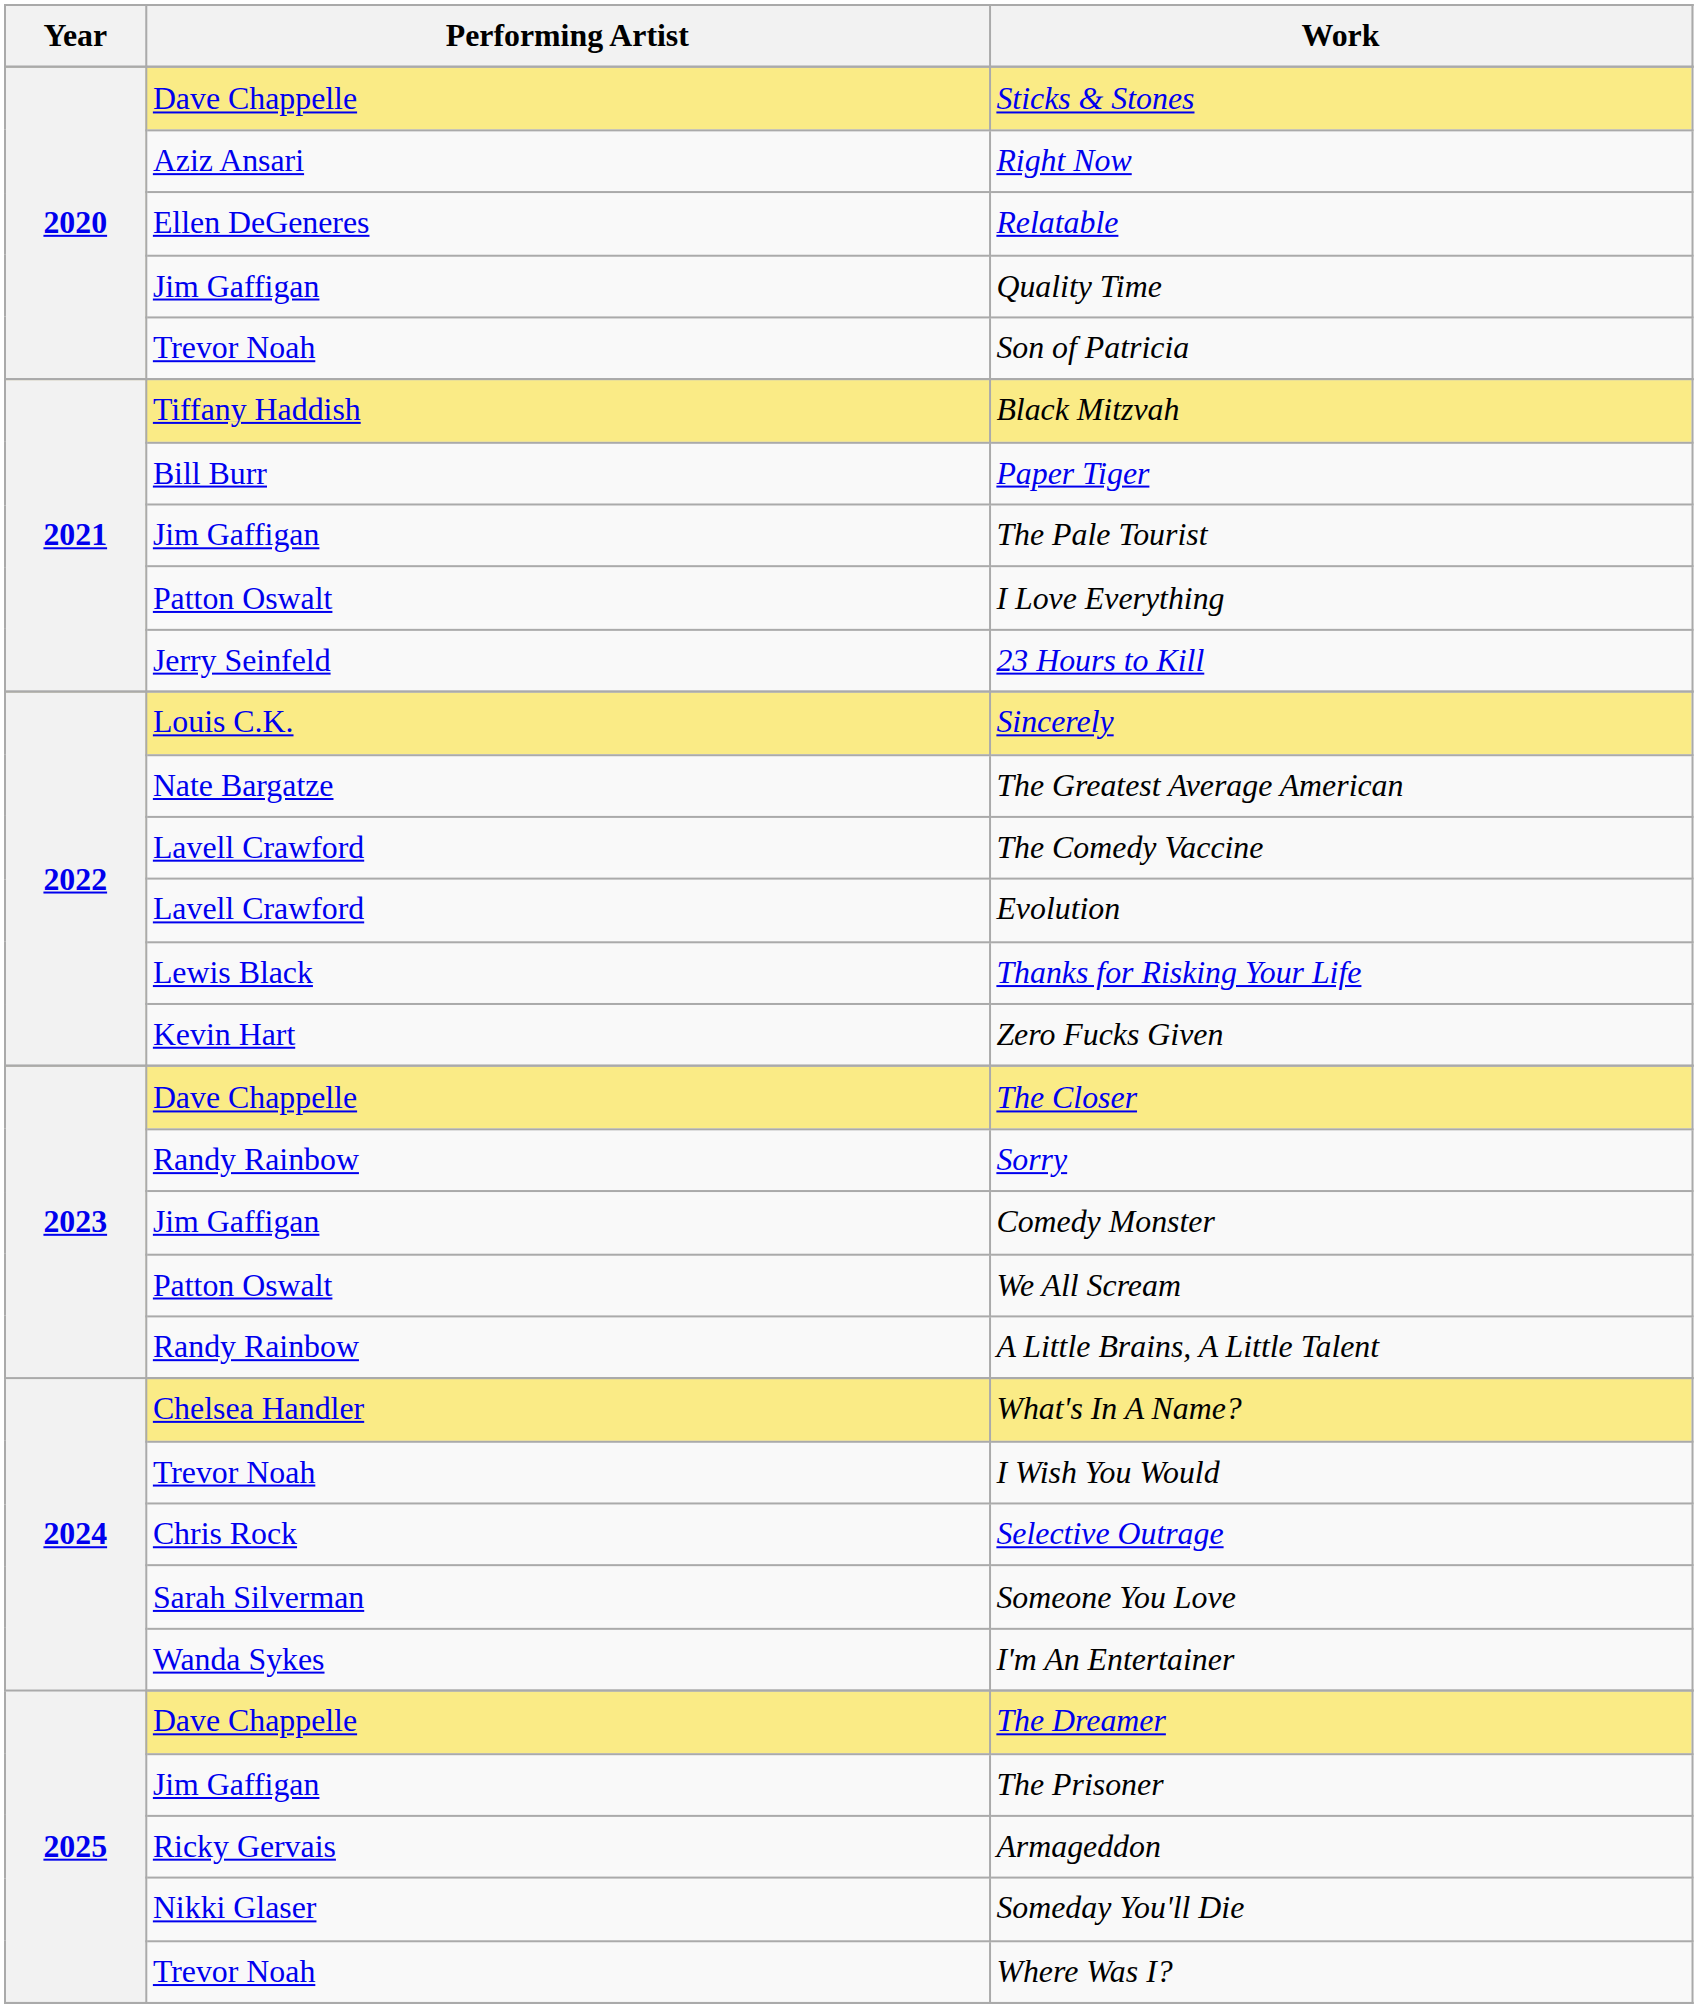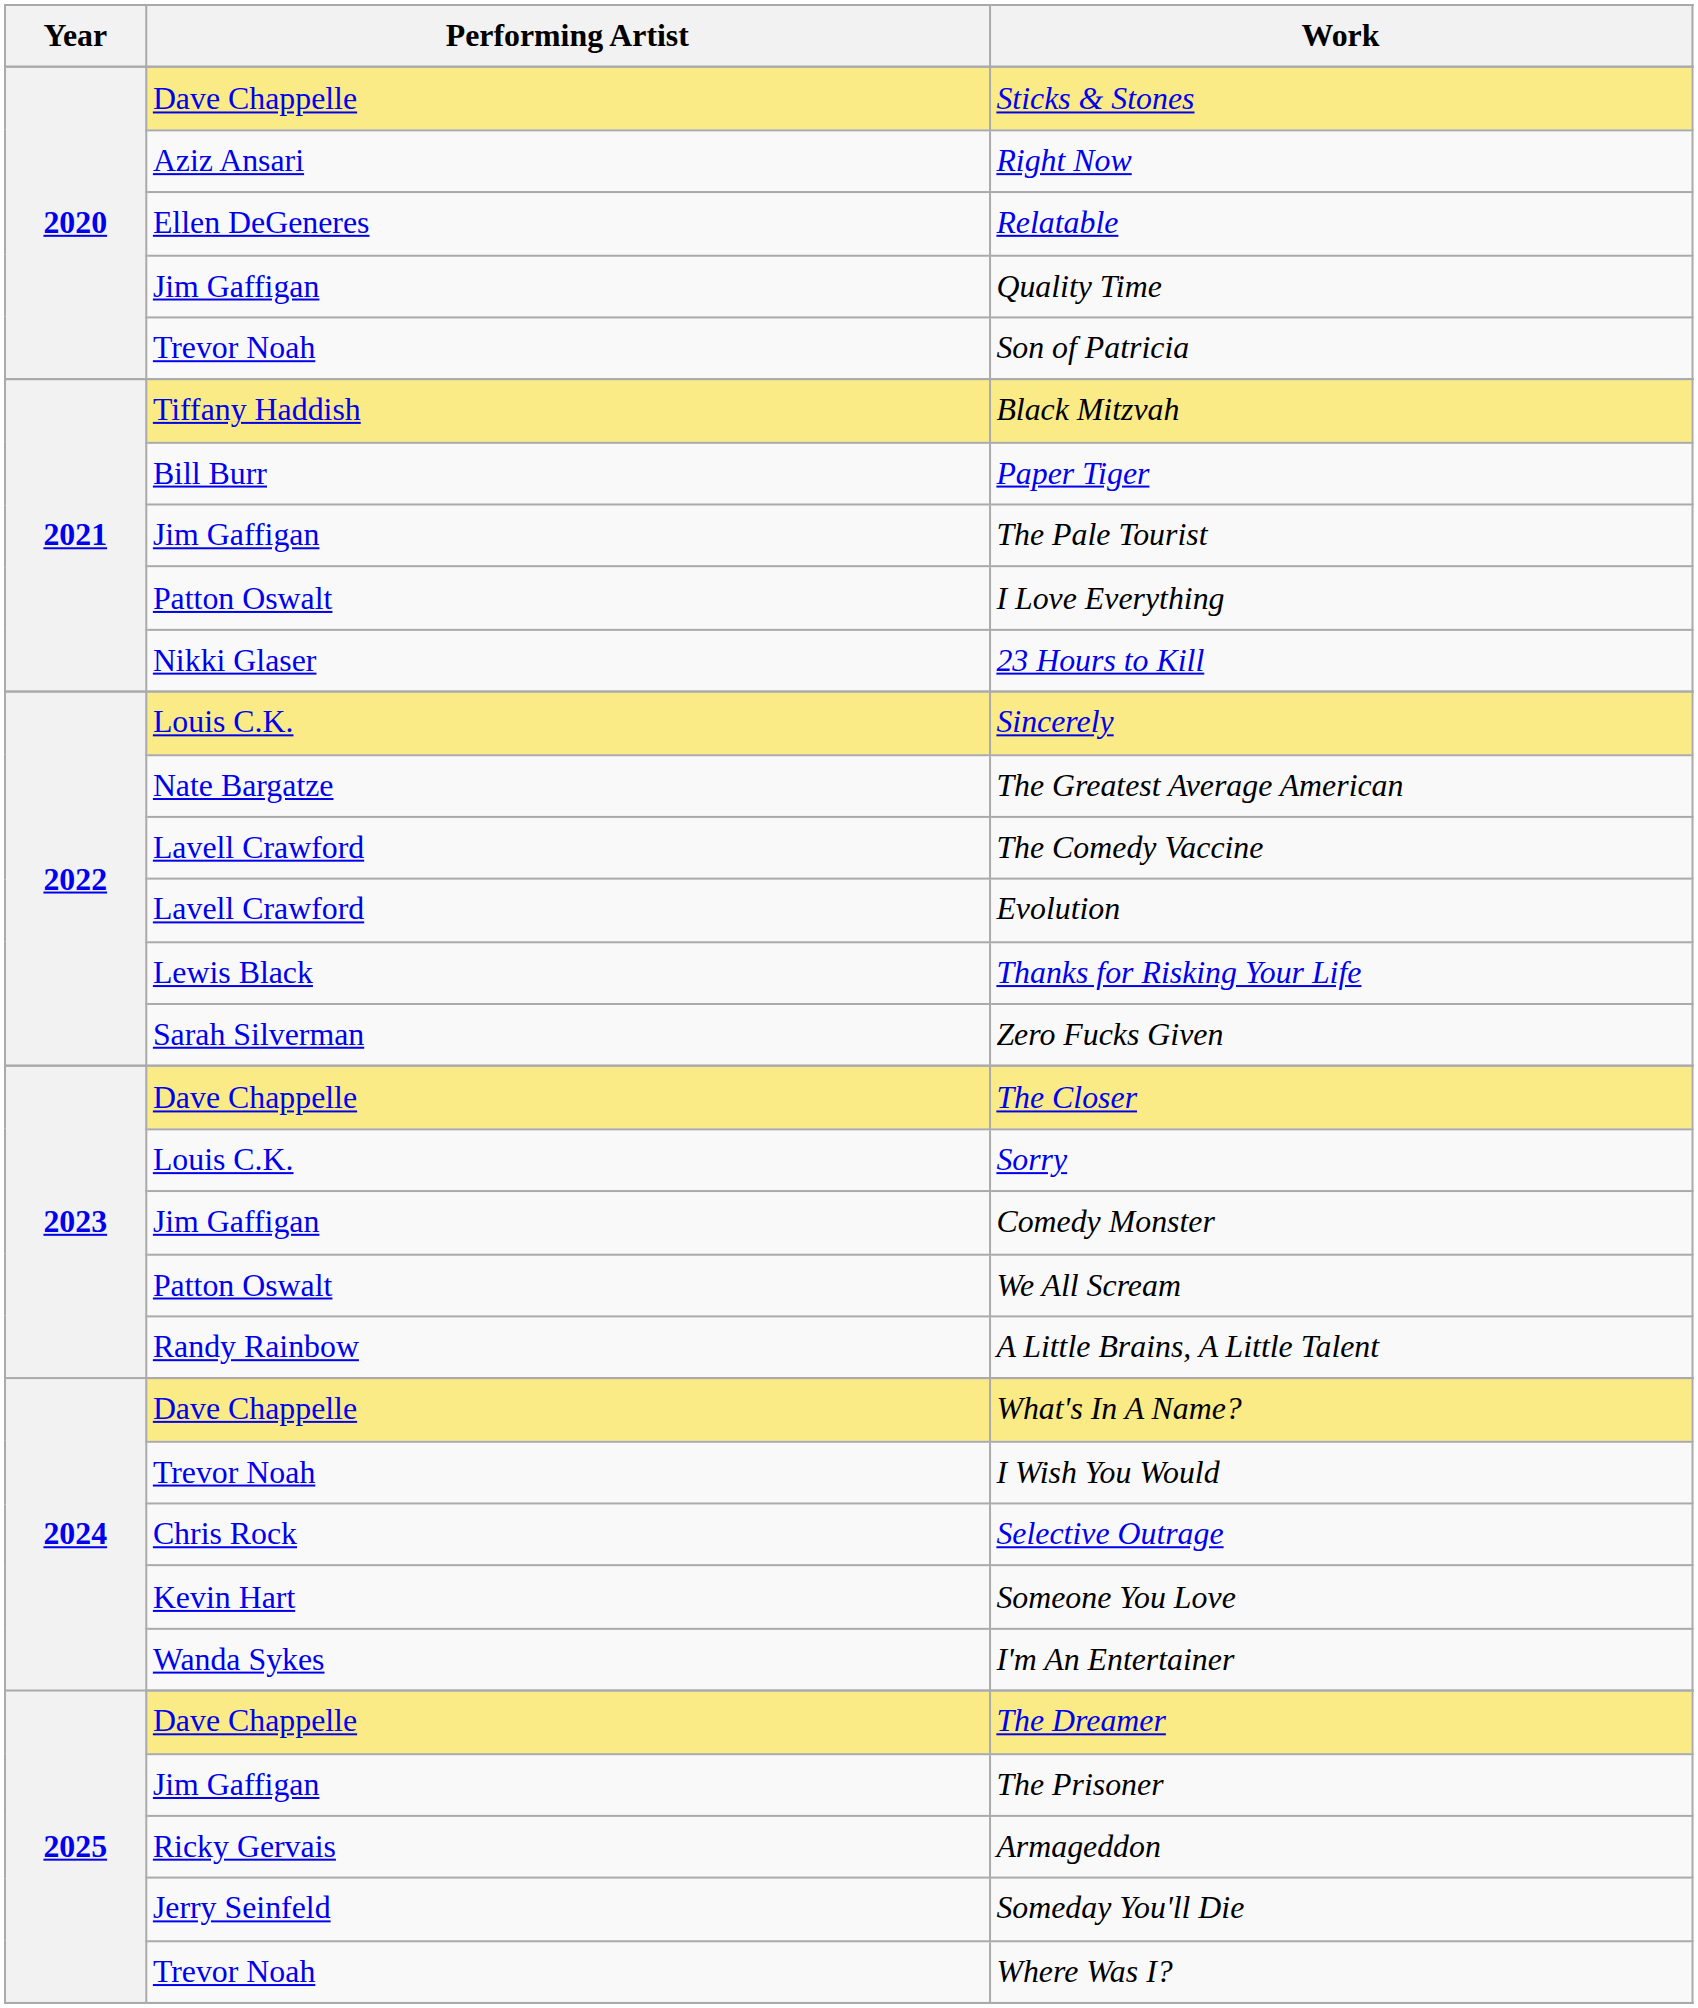23 Hours to Kill | Performing Artist: Jerry Seinfeld -> Nikki Glaser
Zero Fucks Given | Performing Artist: Kevin Hart -> Sarah Silverman
Sorry | Performing Artist: Randy Rainbow -> Louis C.K.
What's In A Name? | Performing Artist: Chelsea Handler -> Dave Chappelle
Someone You Love | Performing Artist: Sarah Silverman -> Kevin Hart
Someday You'll Die | Performing Artist: Nikki Glaser -> Jerry Seinfeld
